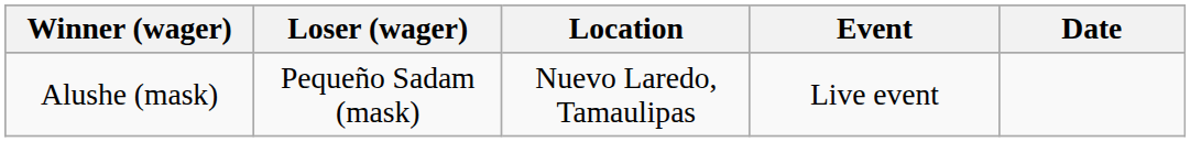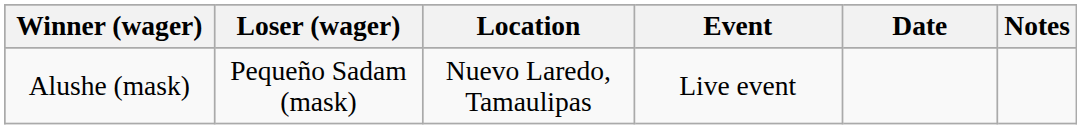+ column: Notes
